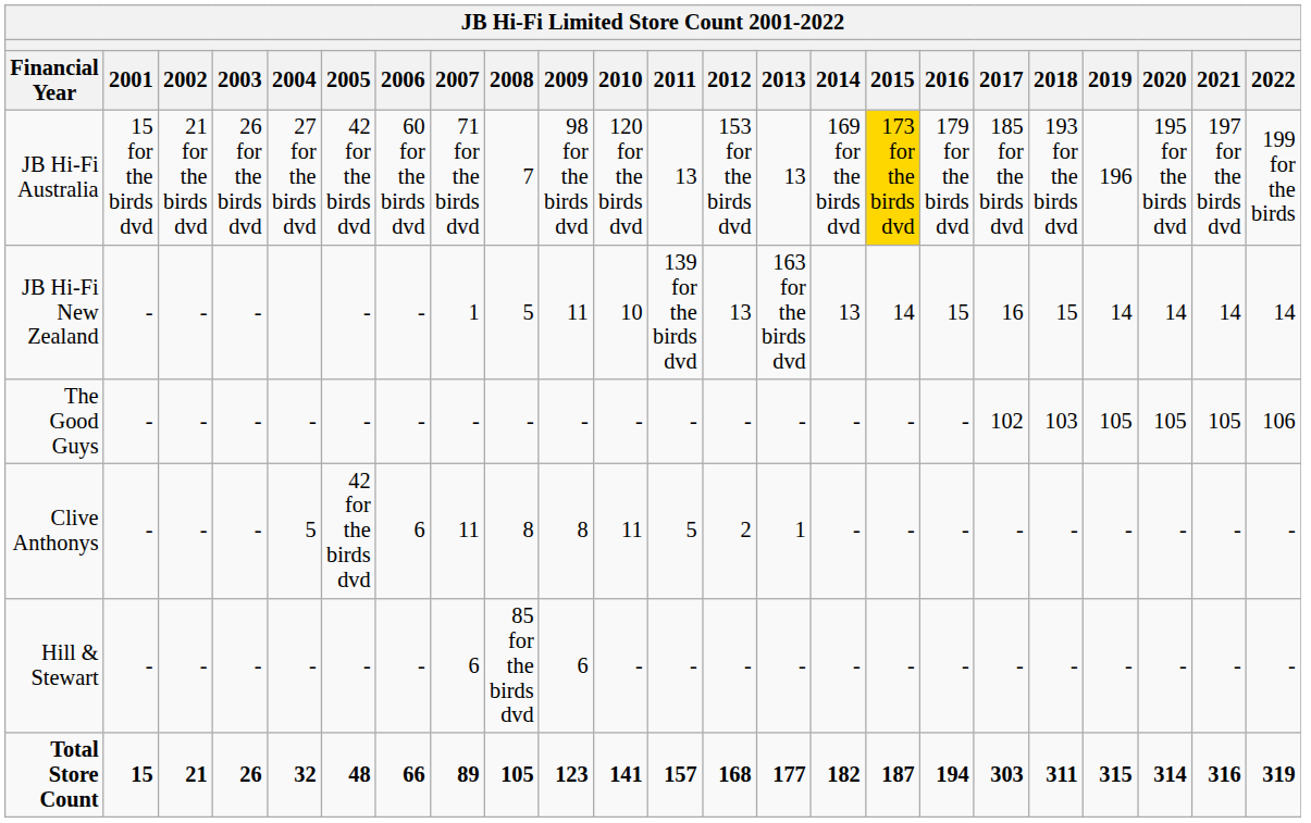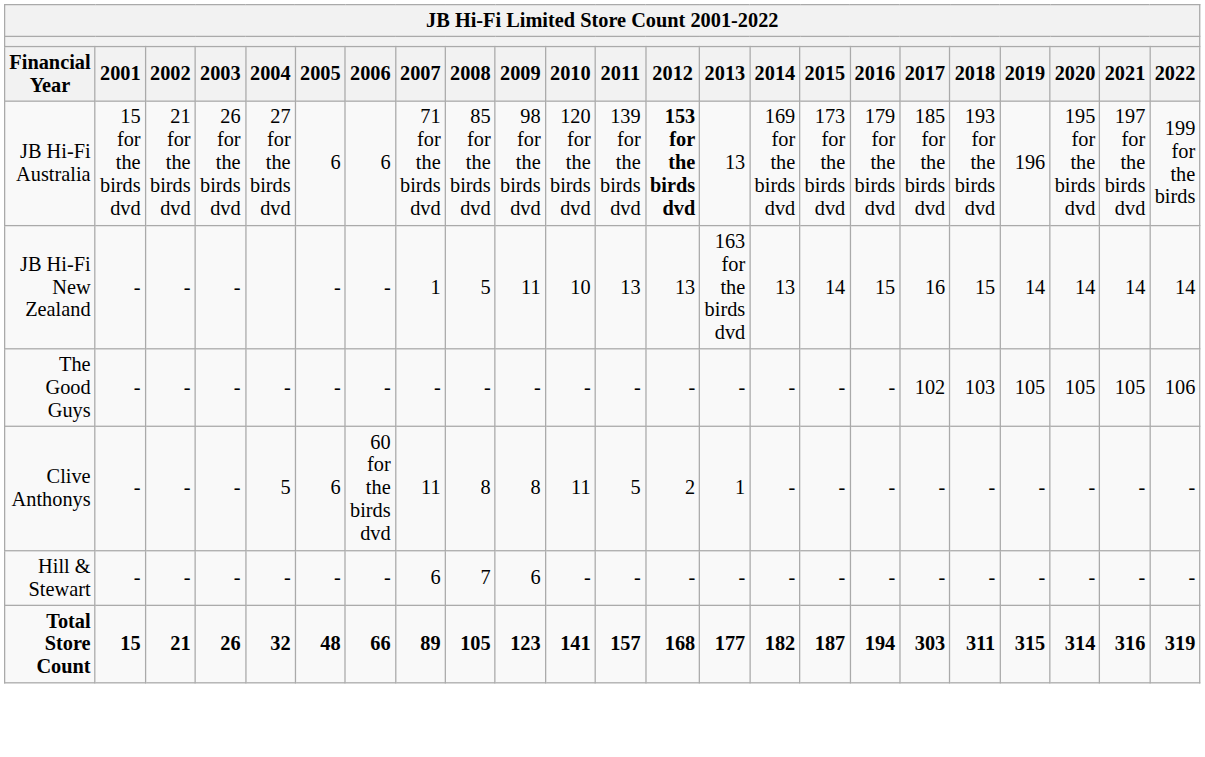JB Hi-Fi Australia | 2005: 42 for the birds dvd -> 6
JB Hi-Fi Australia | 2006: 60 for the birds dvd -> 6
JB Hi-Fi Australia | 2008: 7 -> 85 for the birds dvd
JB Hi-Fi Australia | 2011: 13 -> 139 for the birds dvd
JB Hi-Fi Australia | 2012: normal -> bold
JB Hi-Fi Australia | 2015: gold background -> no background
JB Hi-Fi New Zealand | 2011: 139 for the birds dvd -> 13
Clive Anthonys | 2005: 42 for the birds dvd -> 6
Clive Anthonys | 2006: 6 -> 60 for the birds dvd
Hill & Stewart | 2008: 85 for the birds dvd -> 7
